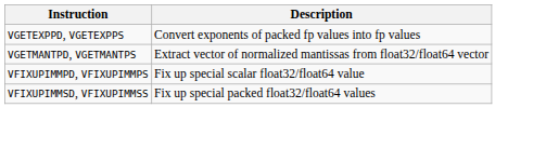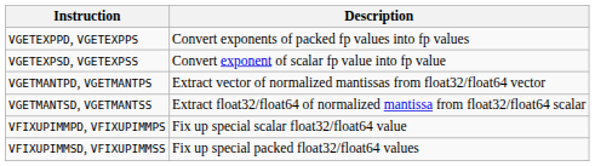+ row: VGETEXPSD, VGETEXPSS | Convert exponent of scalar fp value into fp value
+ row: VGETMANTSD, VGETMANTSS | Extract float32/float64 of normalized mantissa from float32/float64 scalar
